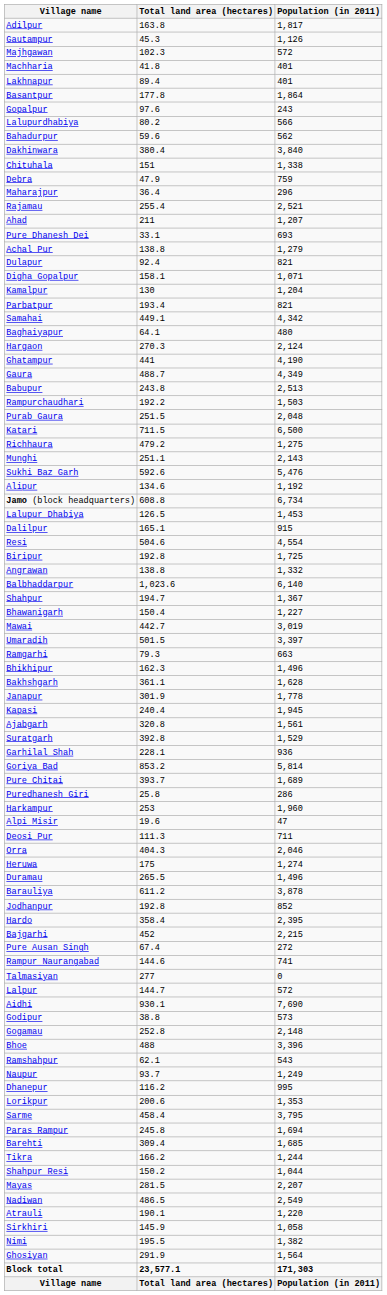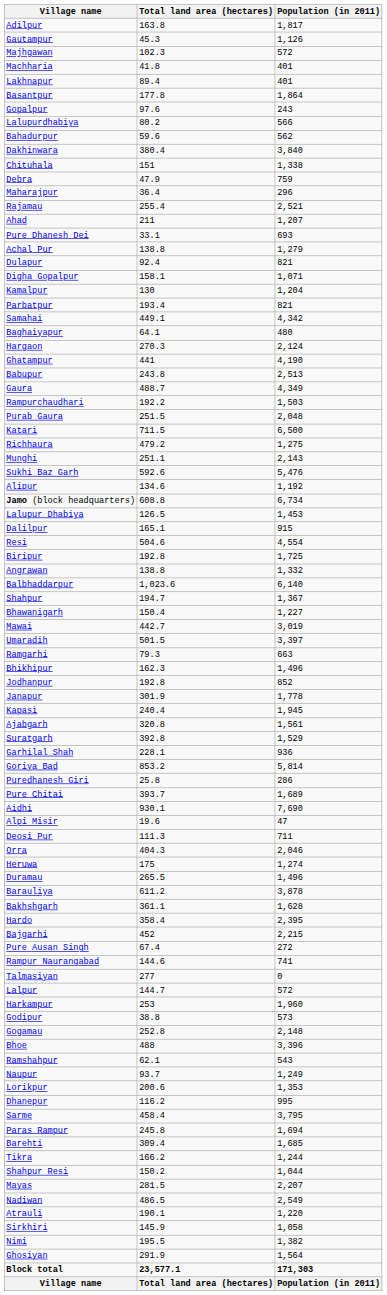rows swapped: Babupur <-> Gaura
rows swapped: Bakhshgarh <-> Jodhanpur
rows swapped: Puredhanesh Giri <-> Pure Chitai
rows swapped: Harkampur <-> Aidhi
rows swapped: Lorikpur <-> Dhanepur
